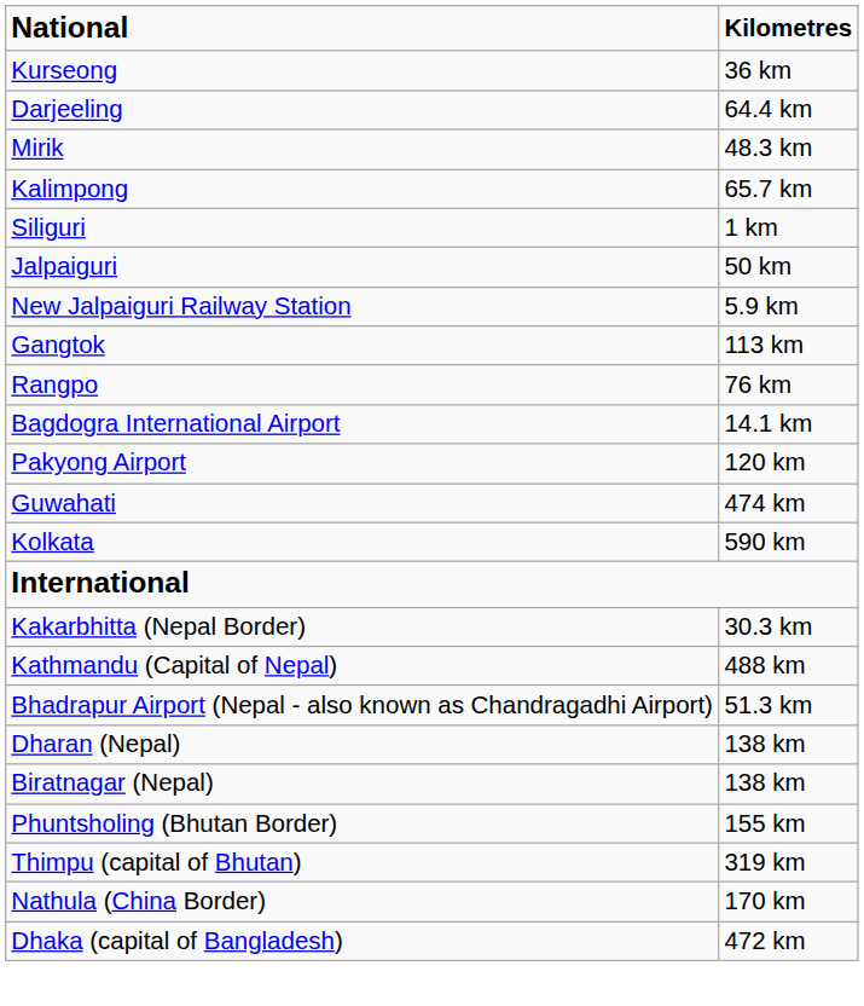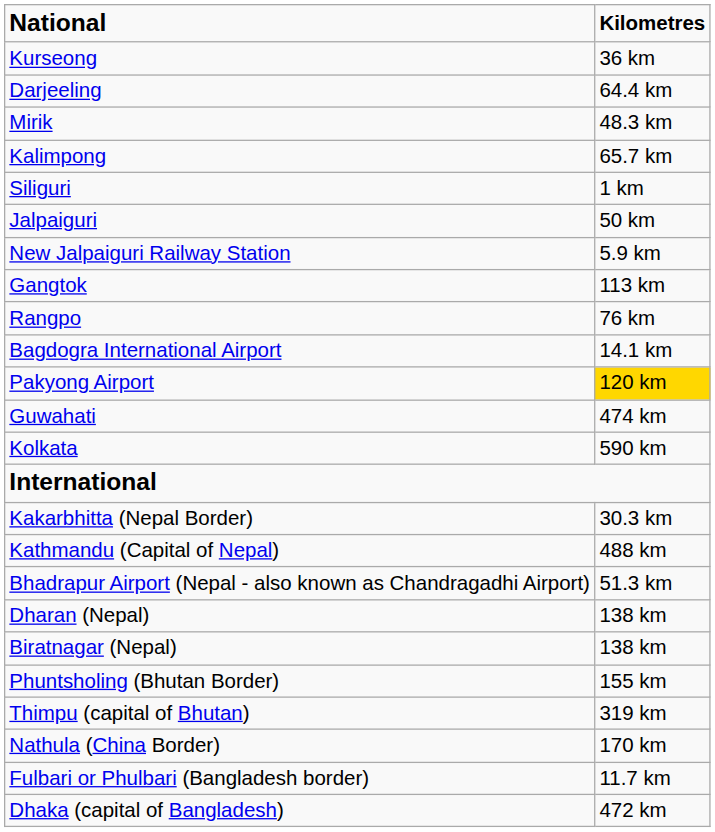Pakyong Airport | Kilometres: no background -> gold background
+ row: Fulbari or Phulbari (Bangladesh border) | 11.7 km
